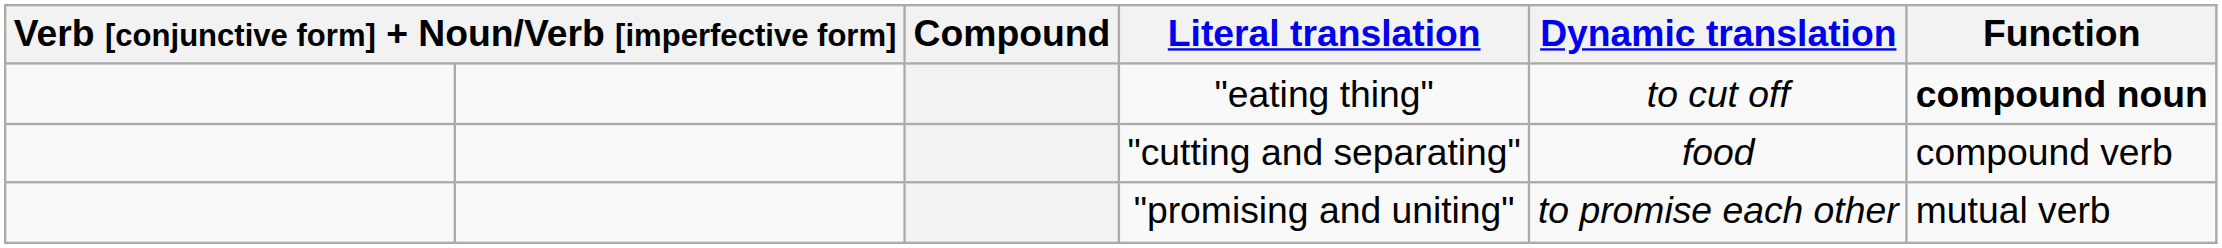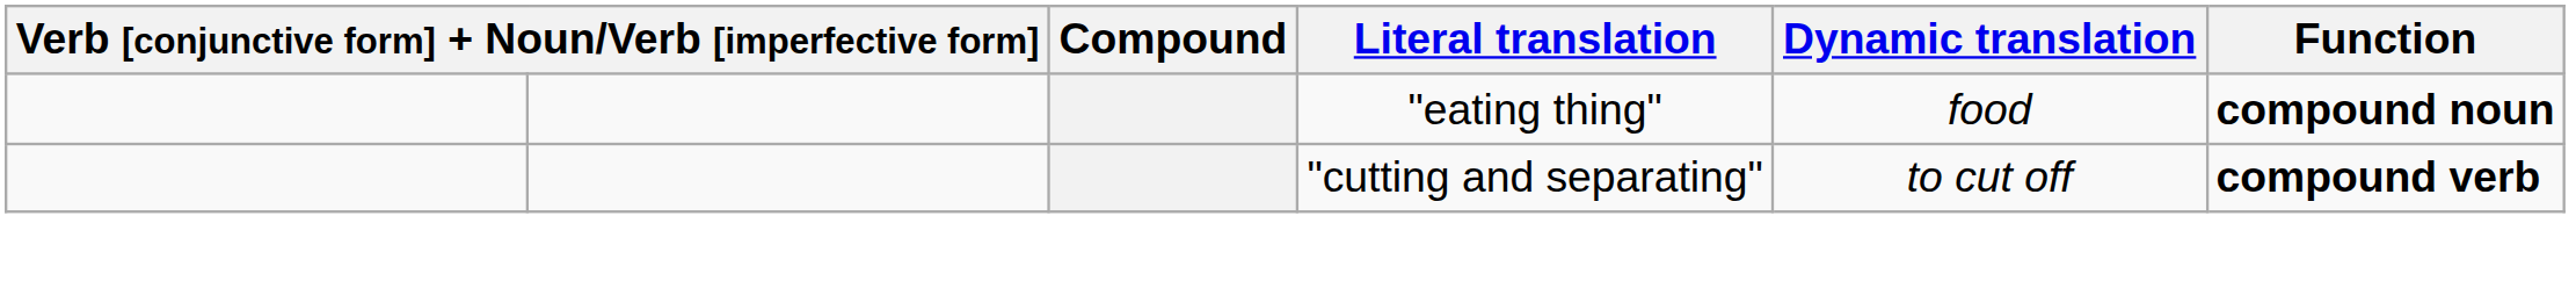"eating thing" | Dynamic translation: to cut off -> food
"cutting and separating" | Dynamic translation: food -> to cut off
"cutting and separating" | Function: normal -> bold
- row: "promising and uniting" | to promise each other | mutual verb
